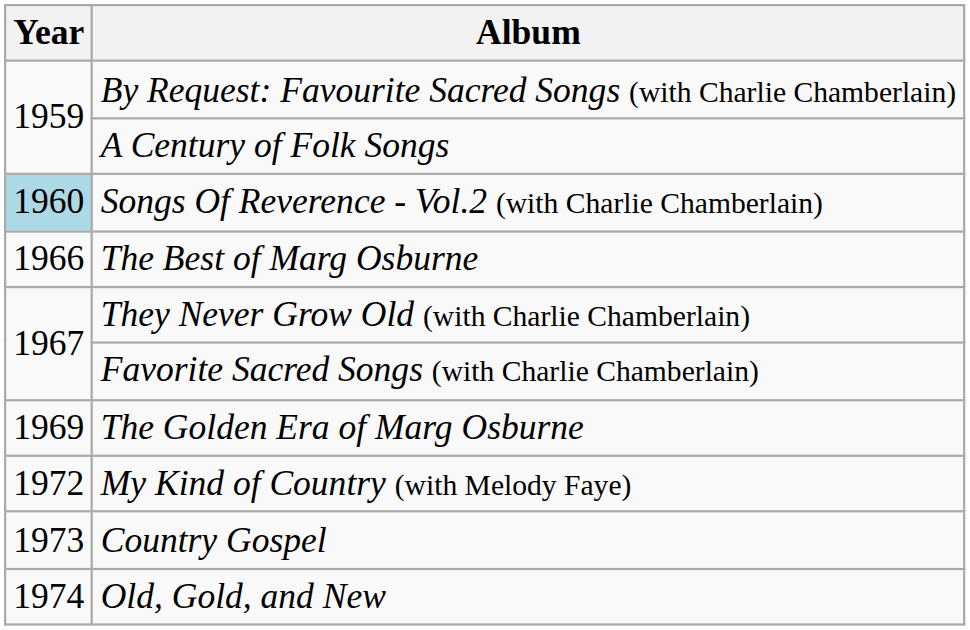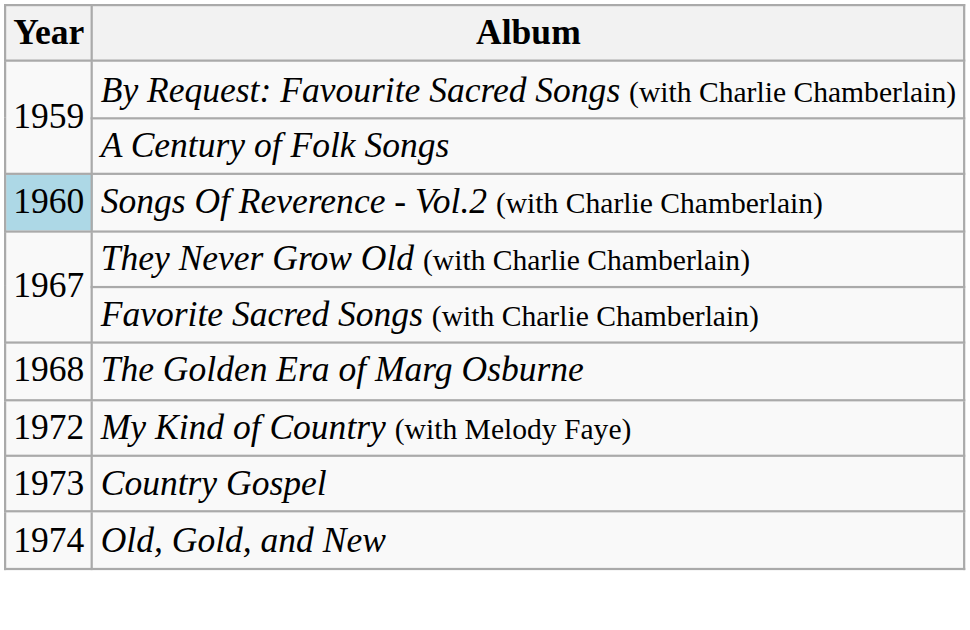- row: 1966 | The Best of Marg Osburne
The Golden Era of Marg Osburne | Year: 1969 -> 1968
